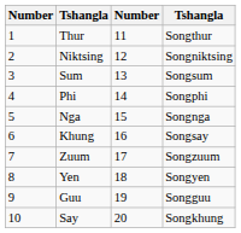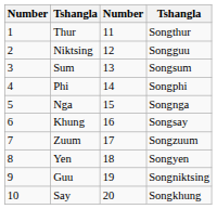Niktsing | column 4: Songniktsing -> Songguu
Guu | column 4: Songguu -> Songniktsing
